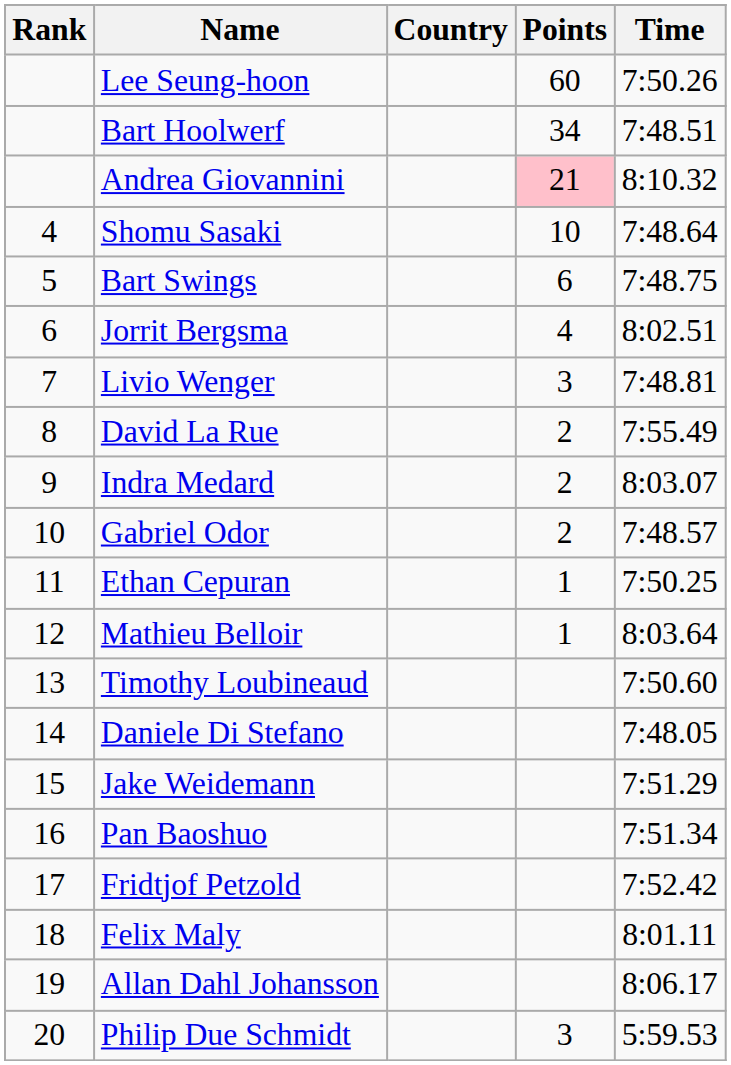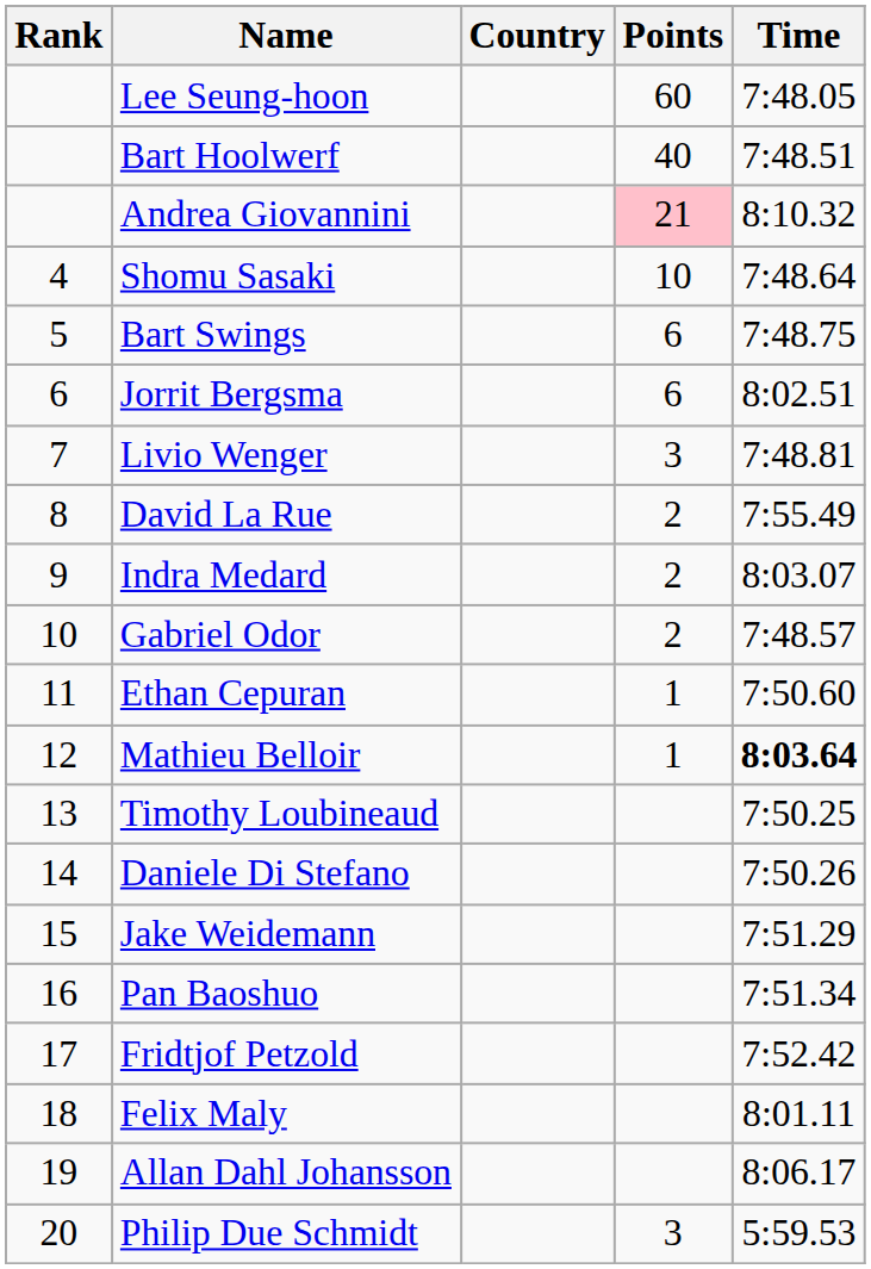Lee Seung-hoon | Time: 7:50.26 -> 7:48.05
Bart Hoolwerf | Points: 34 -> 40
Jorrit Bergsma | Points: 4 -> 6
Ethan Cepuran | Time: 7:50.25 -> 7:50.60
Mathieu Belloir | Time: normal -> bold
Timothy Loubineaud | Time: 7:50.60 -> 7:50.25
Daniele Di Stefano | Time: 7:48.05 -> 7:50.26
